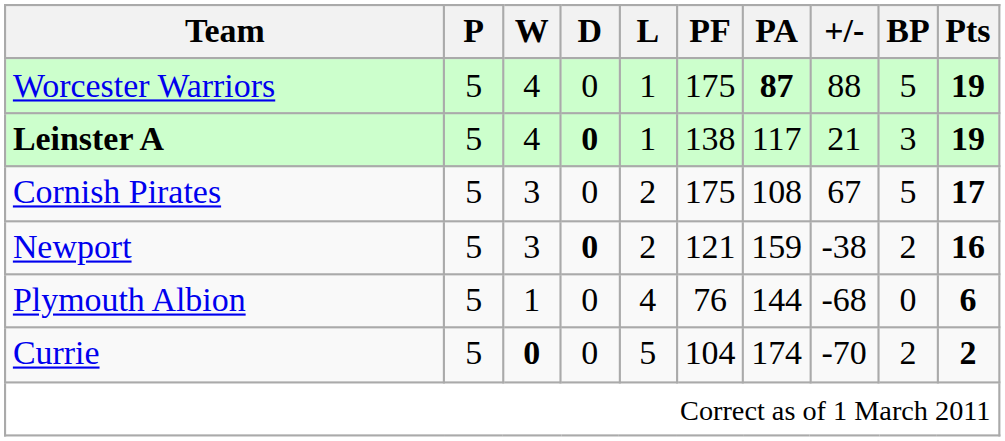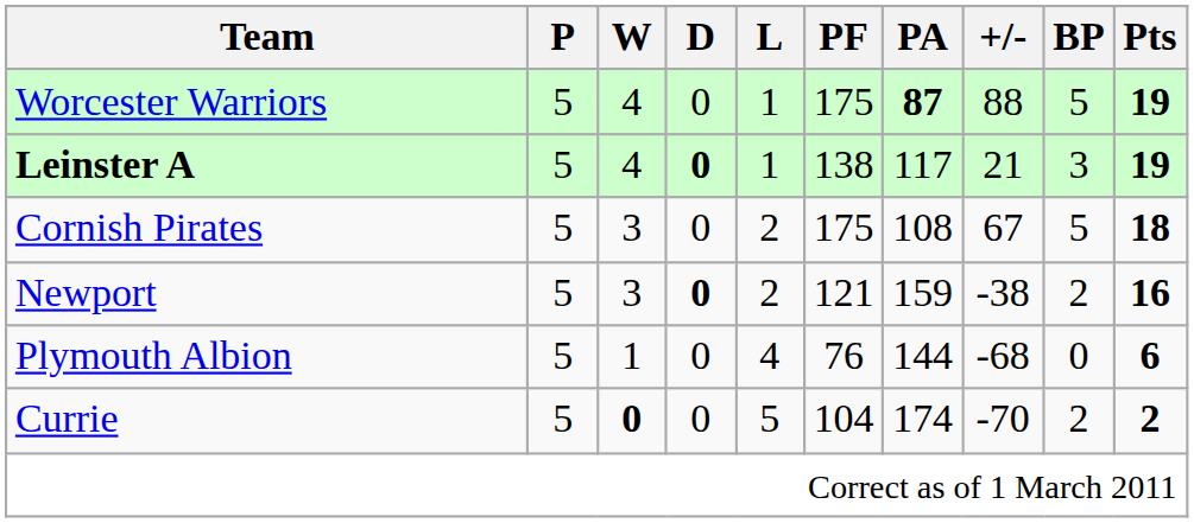Cornish Pirates | Pts: 17 -> 18
